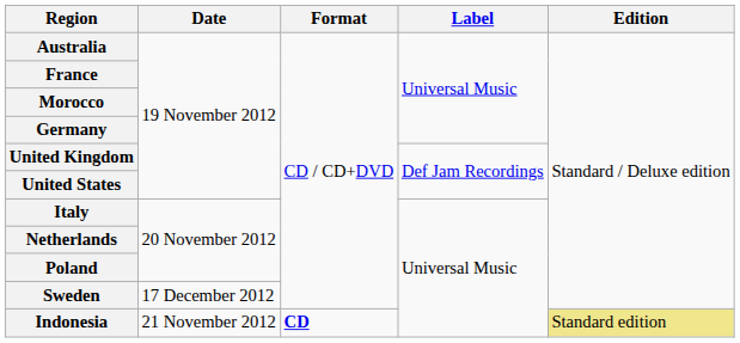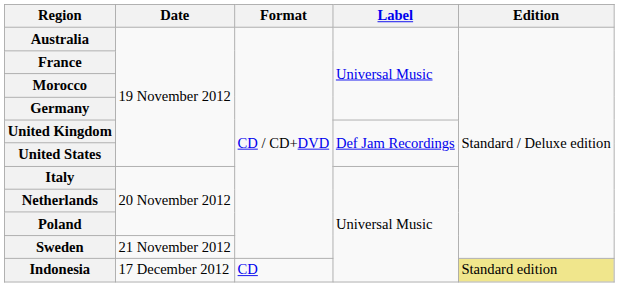Sweden | Date: 17 December 2012 -> 21 November 2012
Indonesia | Date: 21 November 2012 -> 17 December 2012
Indonesia | Format: bold -> normal
